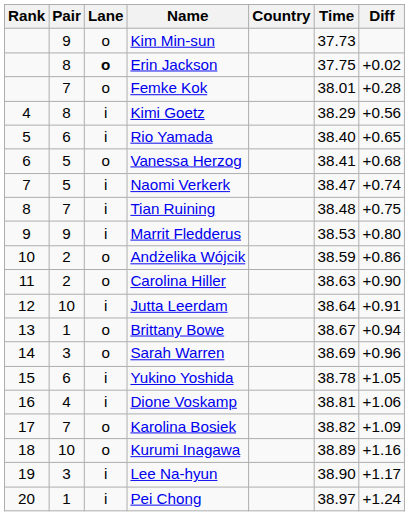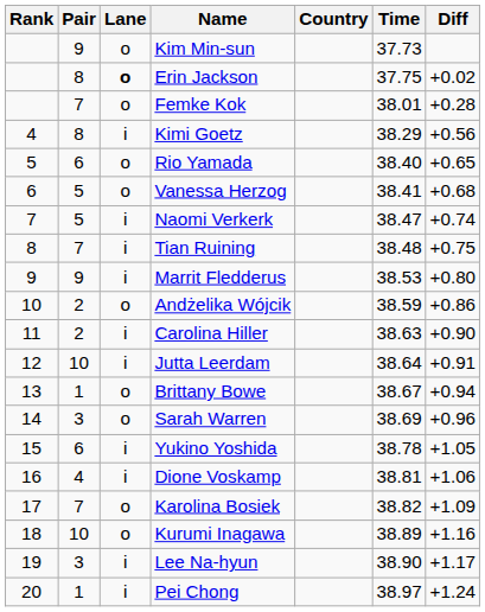Rio Yamada | Lane: i -> o
Carolina Hiller | Lane: o -> i
